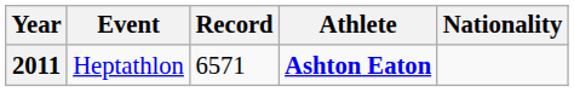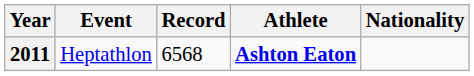2011 | Record: 6571 -> 6568
